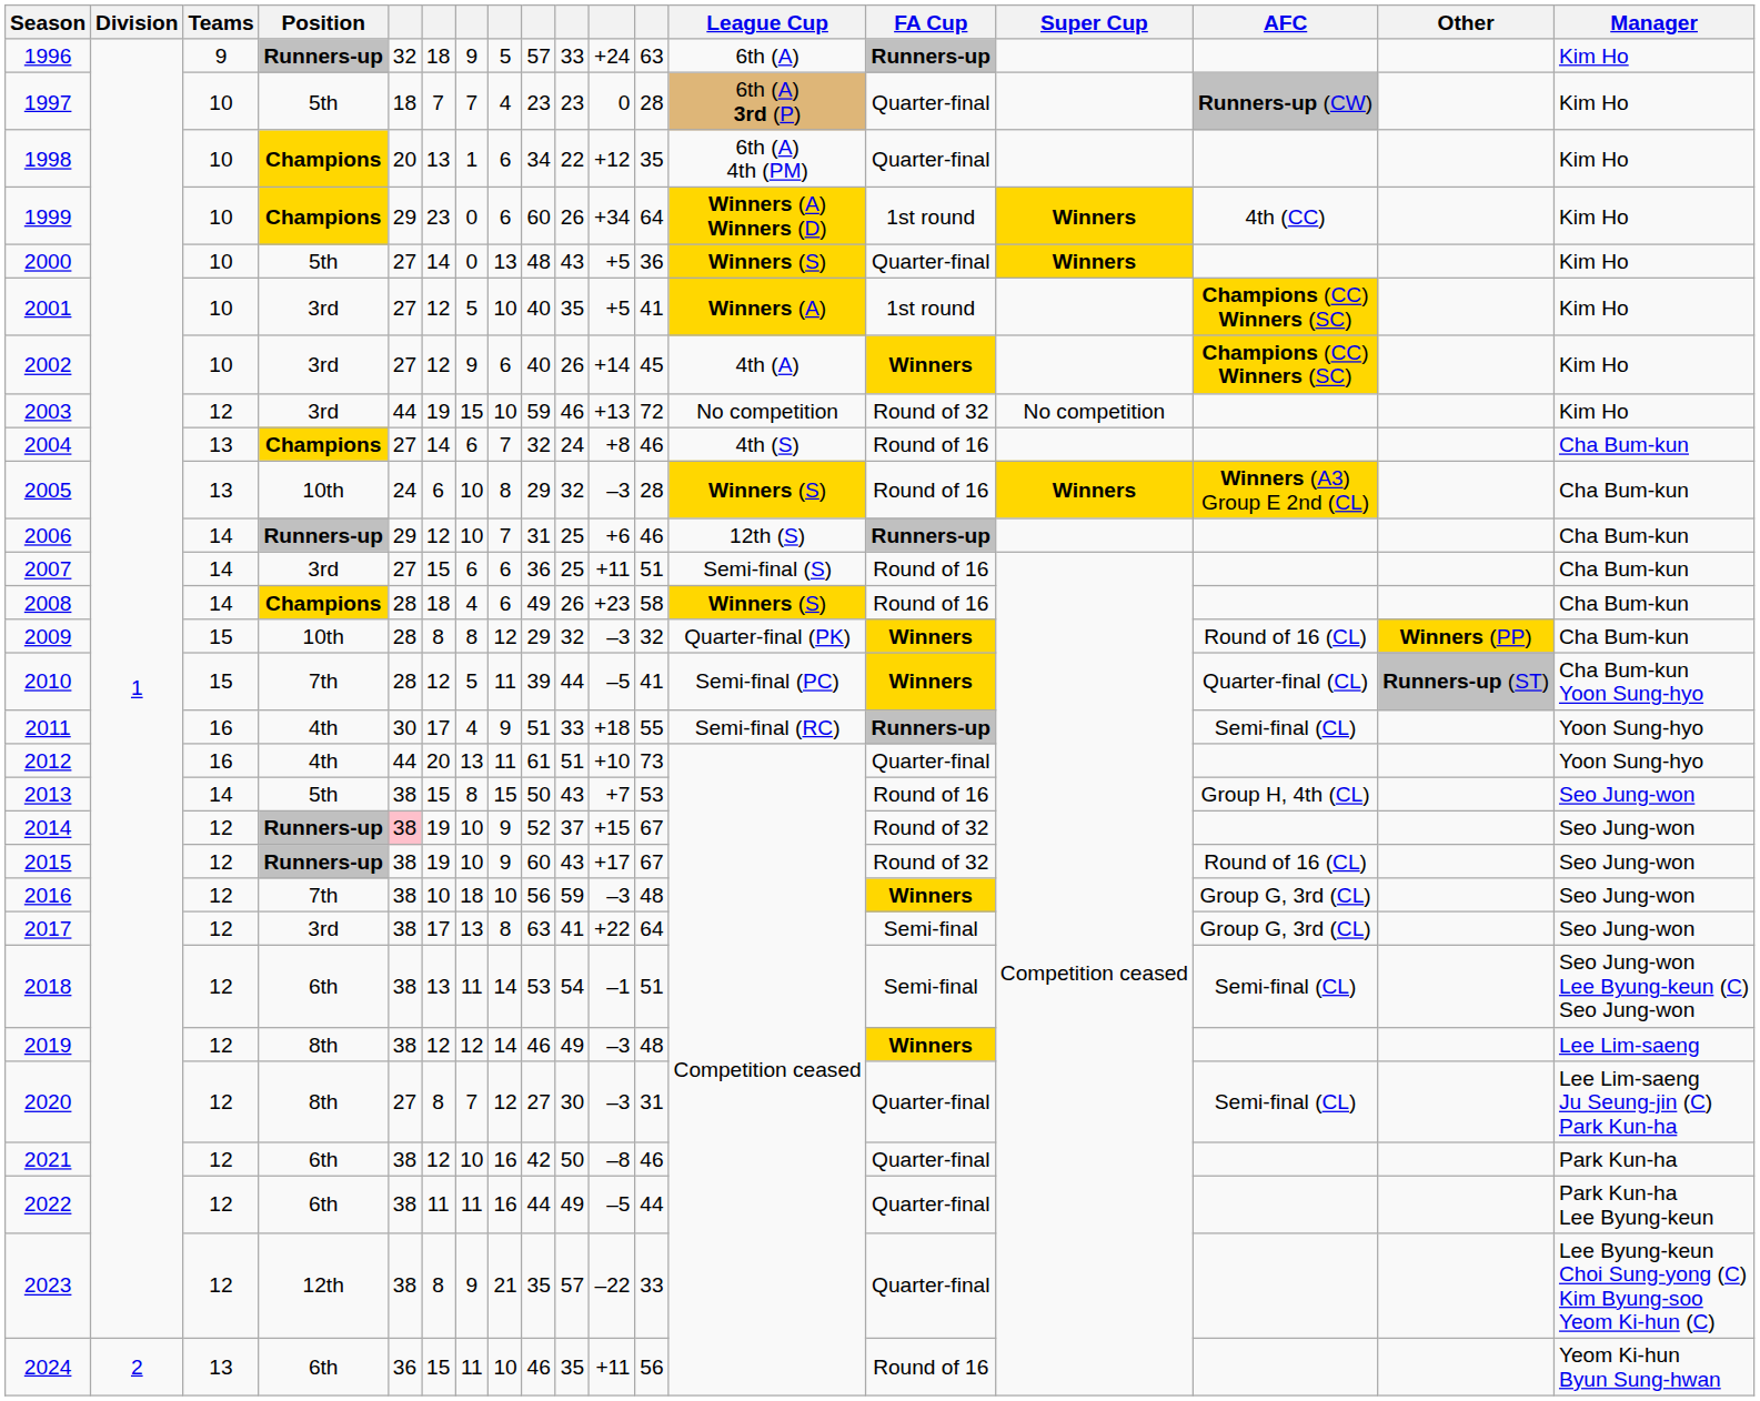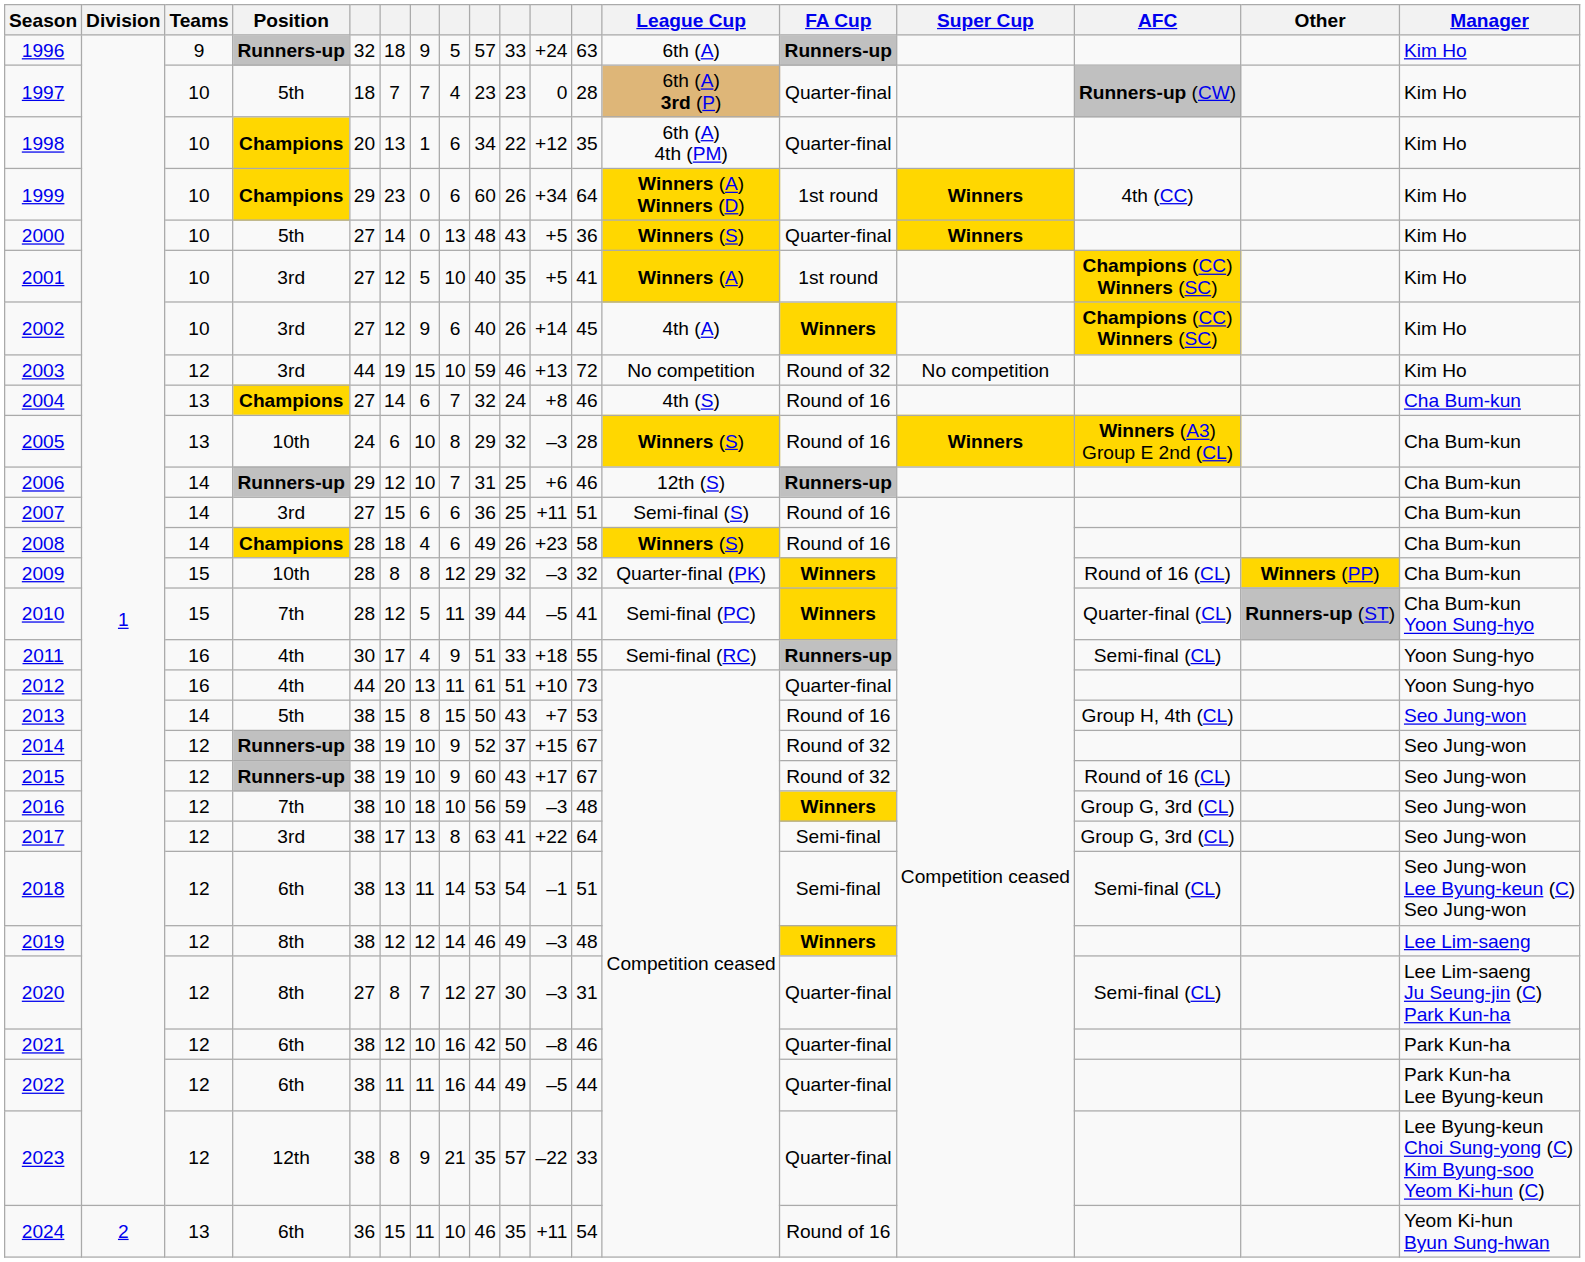2014 | column 5: pink background -> no background
2024 | column 12: 56 -> 54
